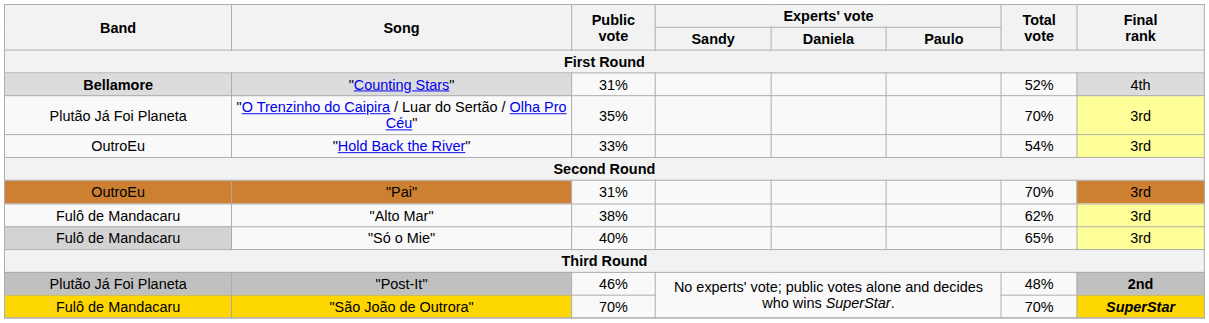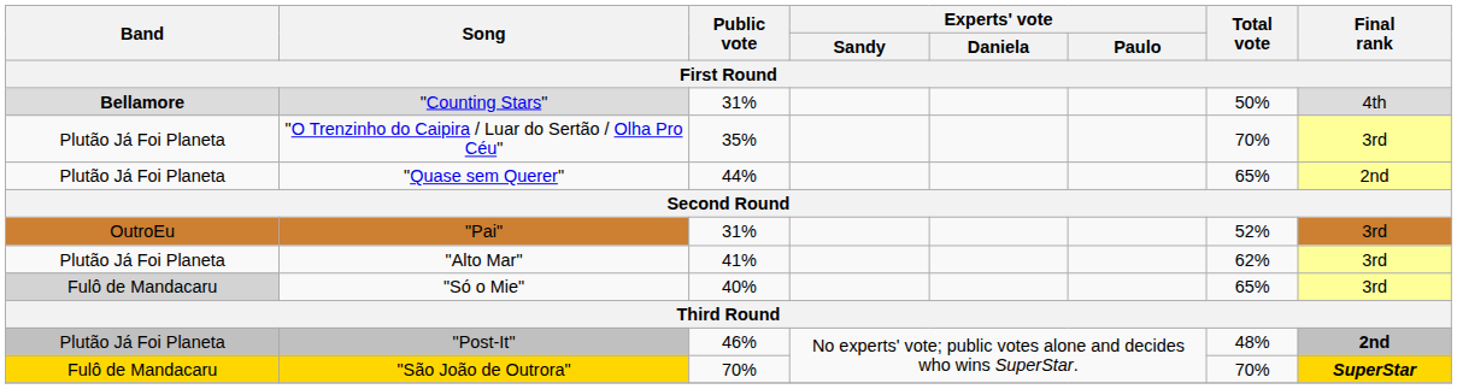"Counting Stars" | Total vote: 52% -> 50%
- row: OutroEu | "Hold Back the River" | 33% | 54% | 3rd
+ row: Plutão Já Foi Planeta | "Quase sem Querer" | 44% | 65% | 2nd
"Pai" | Total vote: 70% -> 52%
"Alto Mar" | Band: Fulô de Mandacaru -> Plutão Já Foi Planeta
"Alto Mar" | Public vote: 38% -> 41%
